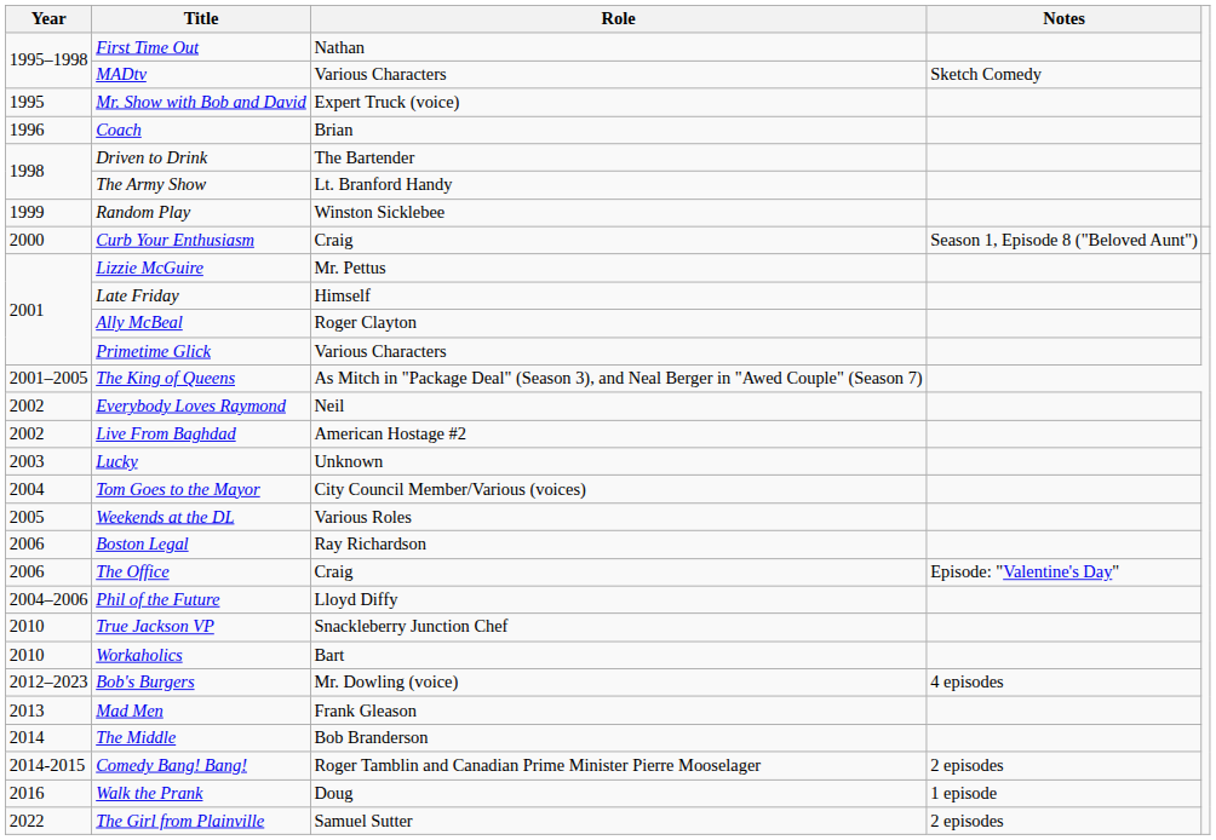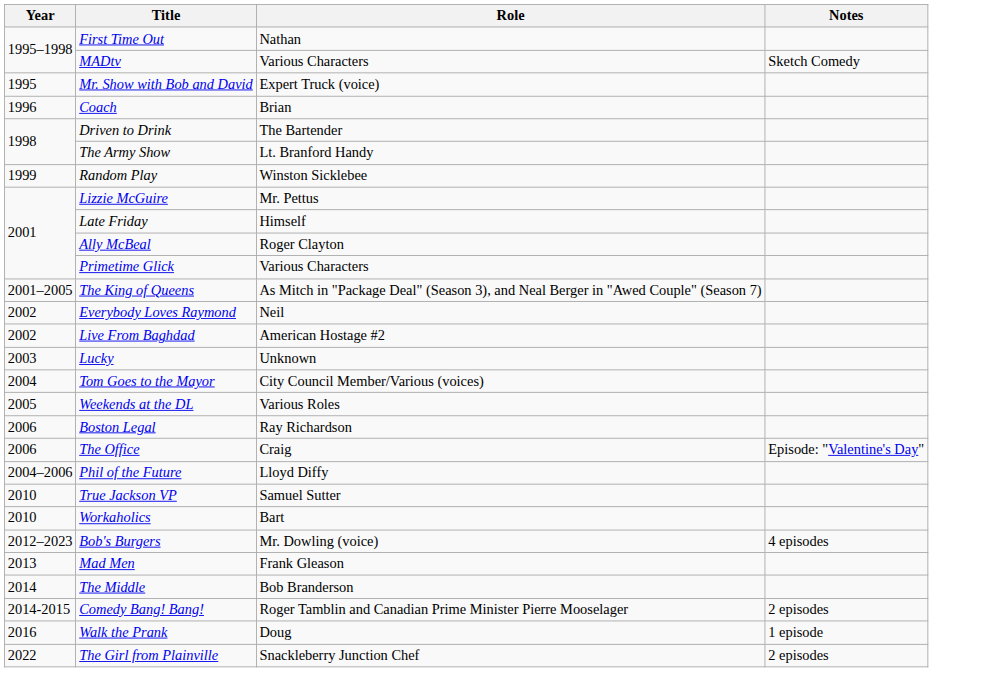- row: 2000 | Curb Your Enthusiasm | Craig | Season 1, Episode 8 ("Beloved Aunt")
True Jackson VP | Role: Snackleberry Junction Chef -> Samuel Sutter
The Girl from Plainville | Role: Samuel Sutter -> Snackleberry Junction Chef
